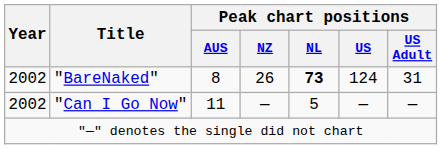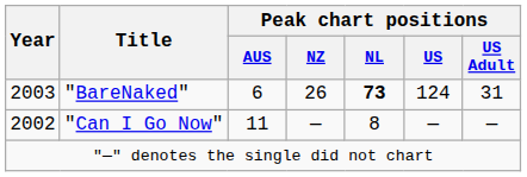"BareNaked" | Year: 2002 -> 2003
"BareNaked" | Peak chart positions / AUS: 8 -> 6
"Can I Go Now" | Peak chart positions / NL: 5 -> 8
